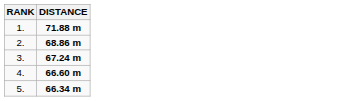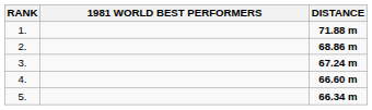+ column: 1981 WORLD BEST PERFORMERS
